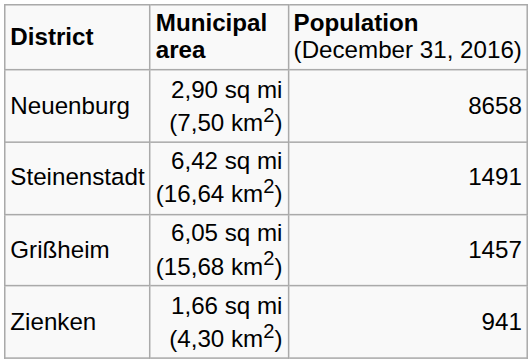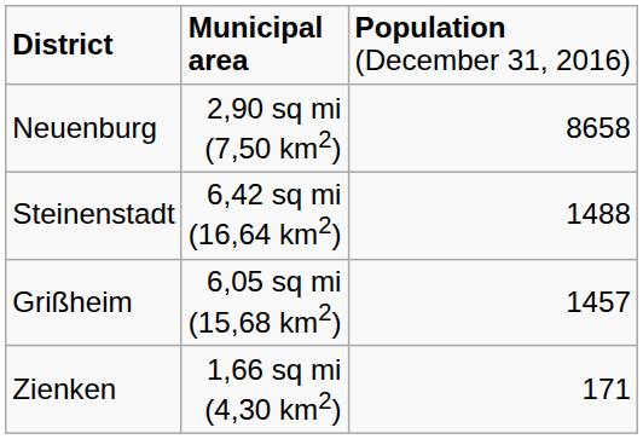Steinenstadt | column 3: 1491 -> 1488
Zienken | column 3: 941 -> 171
